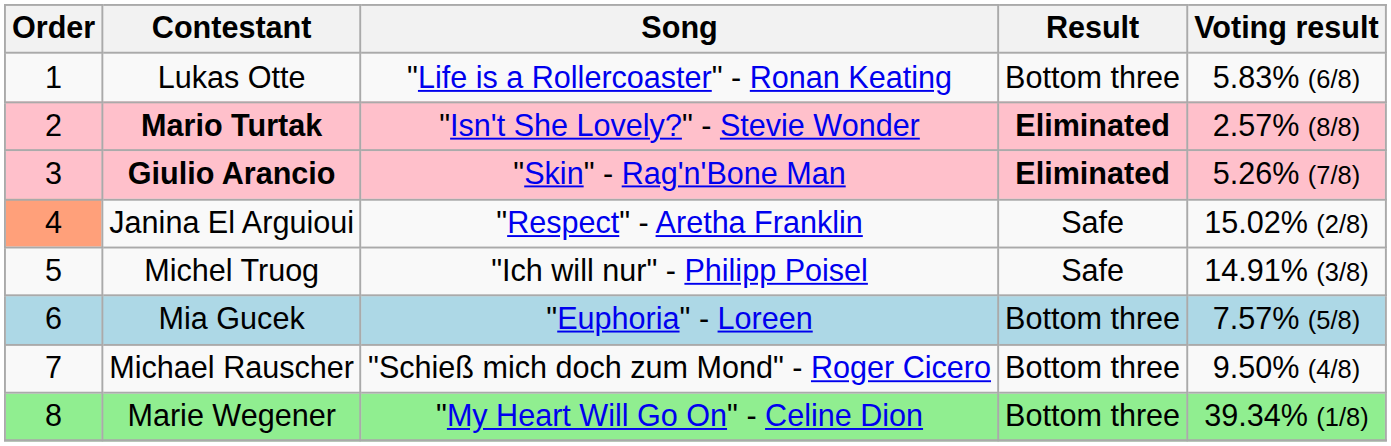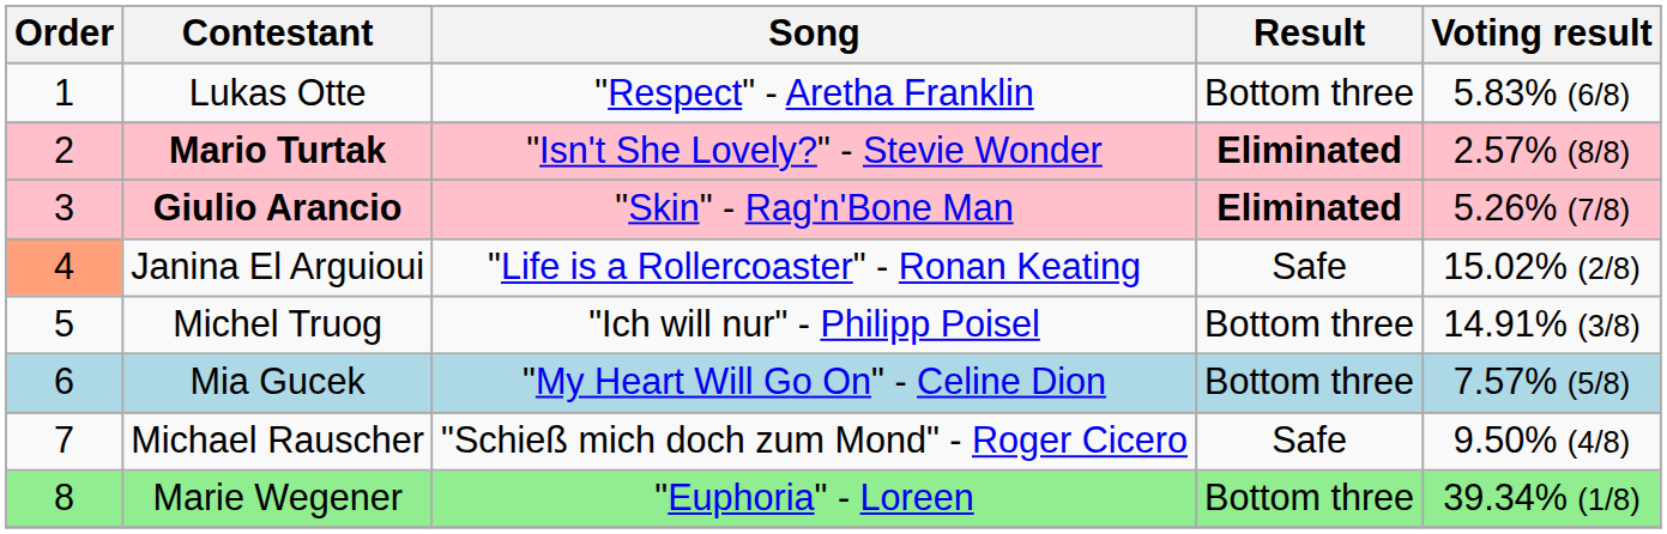Lukas Otte | Song: "Life is a Rollercoaster" - Ronan Keating -> "Respect" - Aretha Franklin
Janina El Arguioui | Song: "Respect" - Aretha Franklin -> "Life is a Rollercoaster" - Ronan Keating
Michel Truog | Result: Safe -> Bottom three
Mia Gucek | Song: "Euphoria" - Loreen -> "My Heart Will Go On" - Celine Dion
Michael Rauscher | Result: Bottom three -> Safe
Marie Wegener | Song: "My Heart Will Go On" - Celine Dion -> "Euphoria" - Loreen
